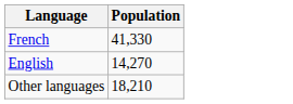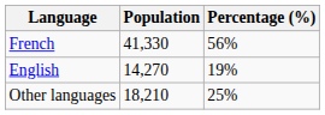+ column: Percentage (%) | 56% | 19% | 25%
